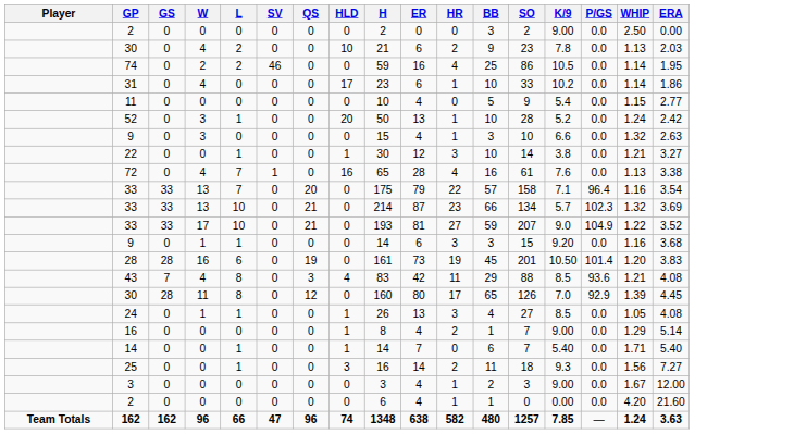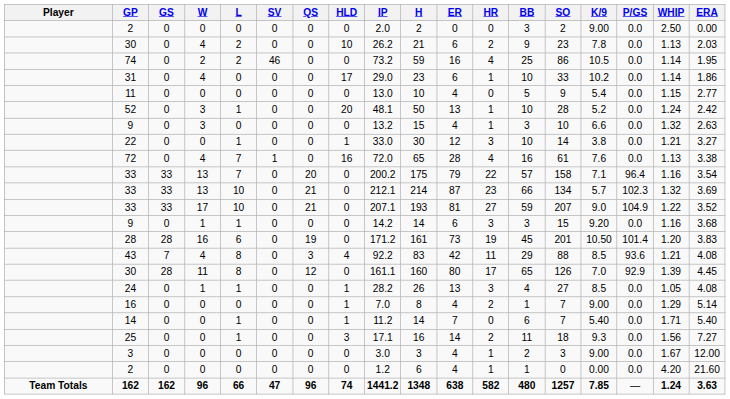+ column: IP | 2.0 | 26.2 | 73.2 | 29.0 | 13.0 | 48.1 | 13.2 | 33.0 | 72.0 | 200.2 | 212.1 | 207.1 | 14.2 | 171.2 | 92.2 | 161.1 | 28.2 | 7.0 | 11.2 | 17.1 | 3.0 | 1.2 | 1441.2
